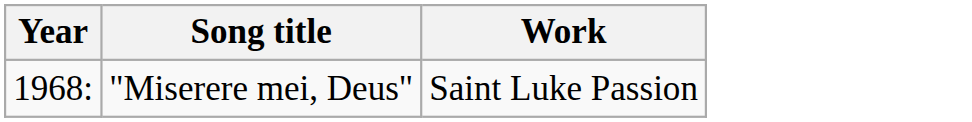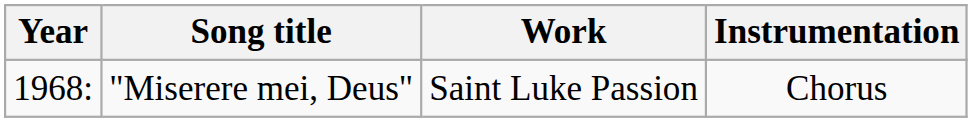+ column: Instrumentation | Chorus
